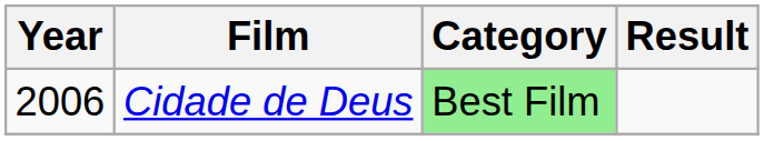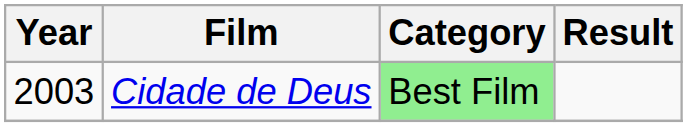Cidade de Deus | Year: 2006 -> 2003
